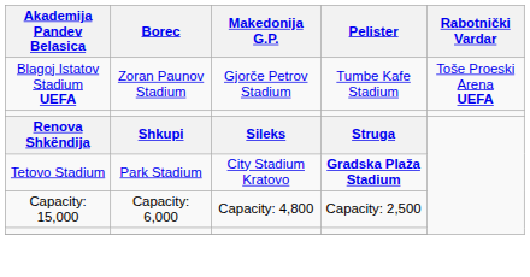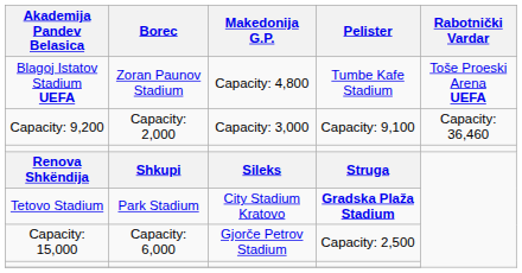Blagoj Istatov Stadium UEFA | Makedonija G.P.: Gjorče Petrov Stadium -> Capacity: 4,800
+ row: Capacity: 9,200 | Capacity: 2,000 | Capacity: 3,000 | Capacity: 9,100 | Capacity: 36,460
Capacity: 15,000 | Makedonija G.P.: Capacity: 4,800 -> Gjorče Petrov Stadium
